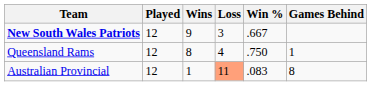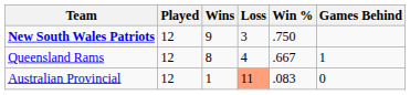New South Wales Patriots | Win %: .667 -> .750
Queensland Rams | Win %: .750 -> .667
Australian Provincial | Games Behind: 8 -> 0
